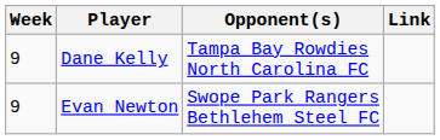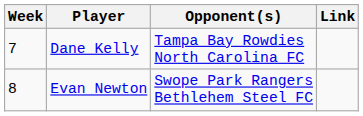Dane Kelly | Week: 9 -> 7
Evan Newton | Week: 9 -> 8
